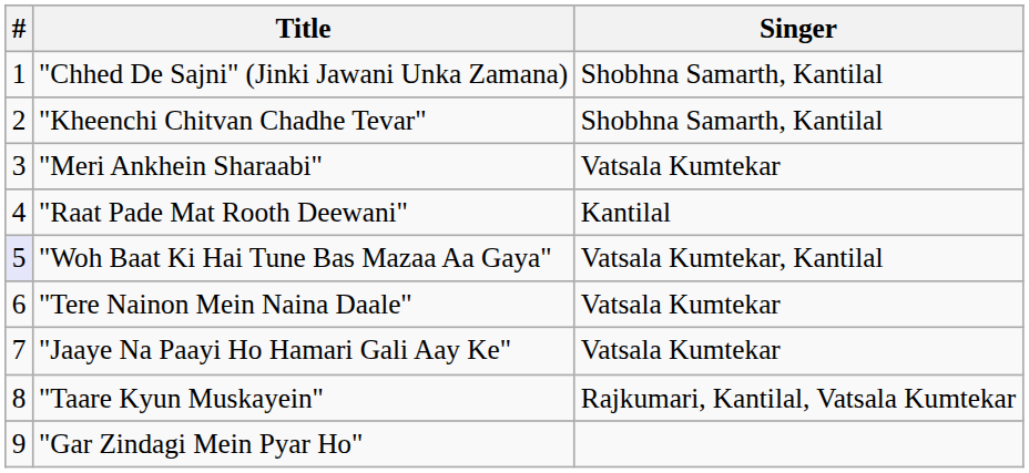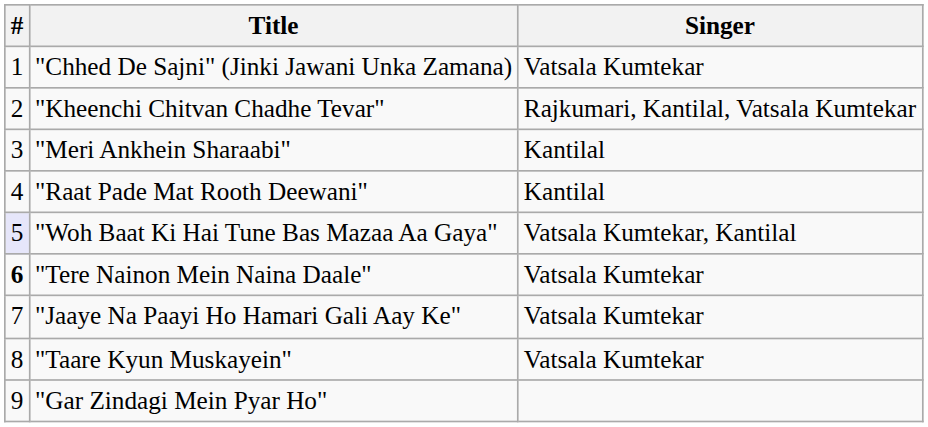"Chhed De Sajni" (Jinki Jawani Unka Zamana) | Singer: Shobhna Samarth, Kantilal -> Vatsala Kumtekar
"Kheenchi Chitvan Chadhe Tevar" | Singer: Shobhna Samarth, Kantilal -> Rajkumari, Kantilal, Vatsala Kumtekar
"Meri Ankhein Sharaabi" | Singer: Vatsala Kumtekar -> Kantilal
"Tere Nainon Mein Naina Daale" | #: normal -> bold
"Taare Kyun Muskayein" | Singer: Rajkumari, Kantilal, Vatsala Kumtekar -> Vatsala Kumtekar
